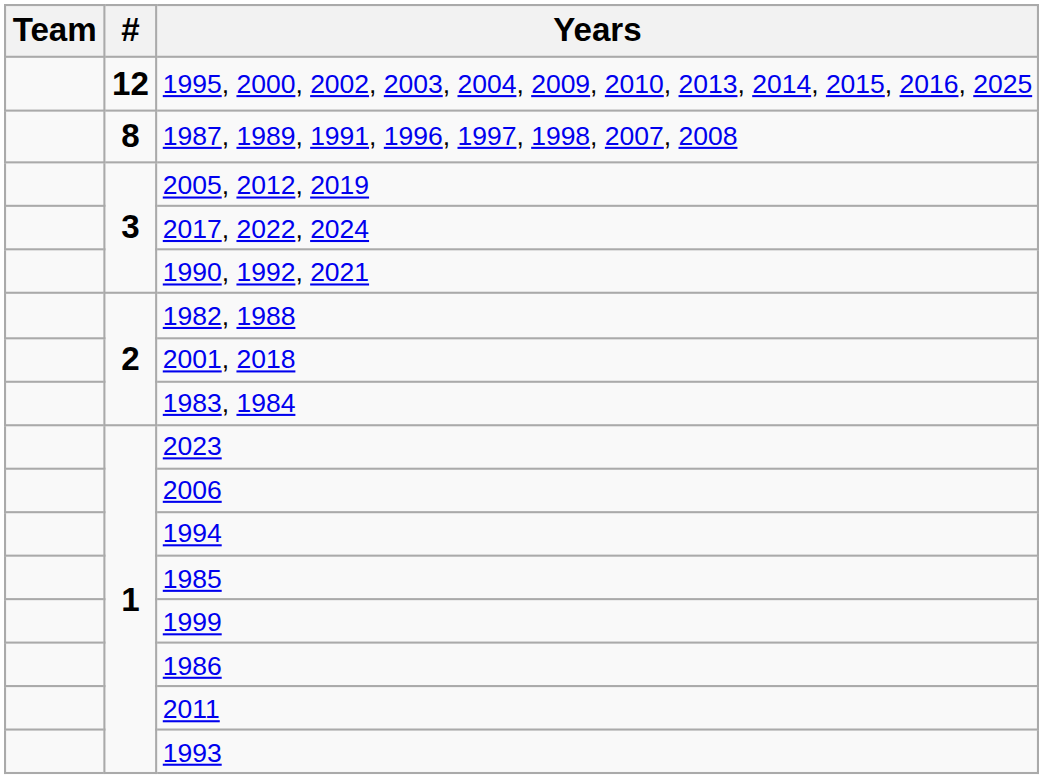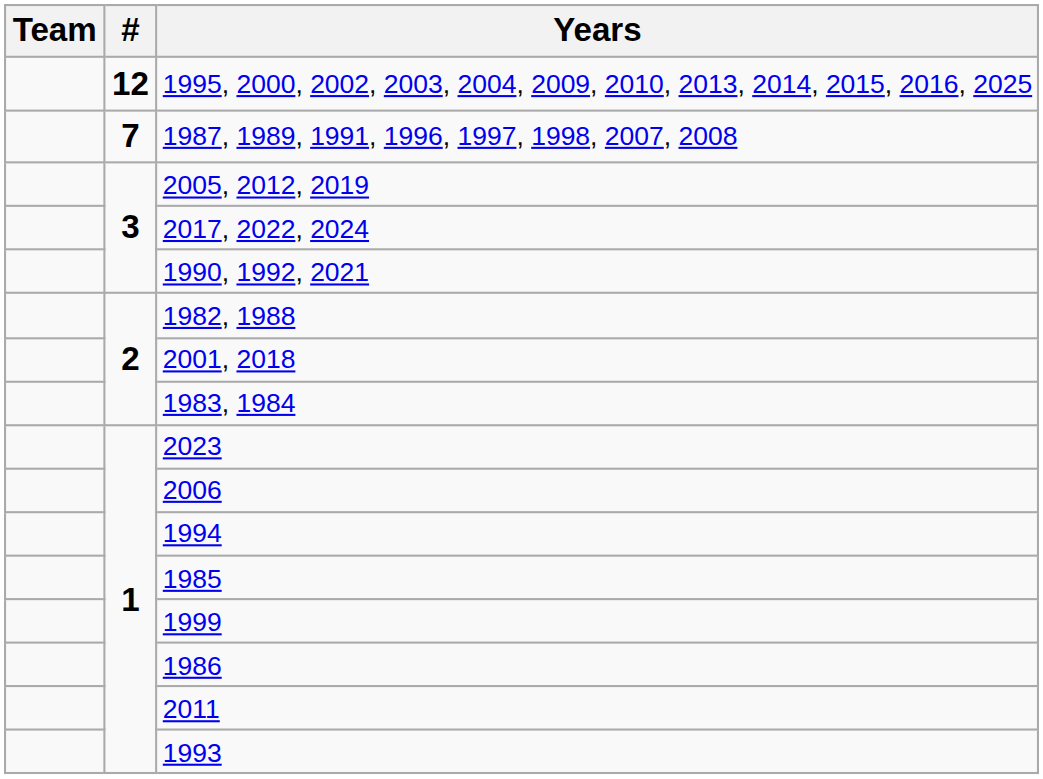1987, 1989, 1991, 1996, 1997, 1998, 2007, 2008 | #: 8 -> 7
